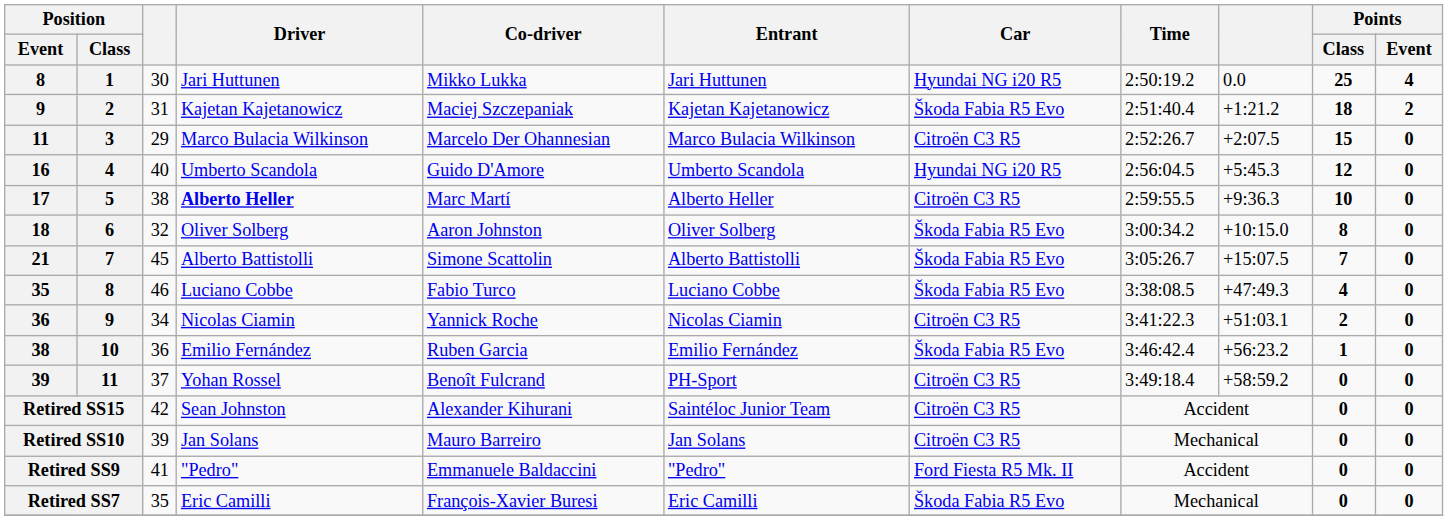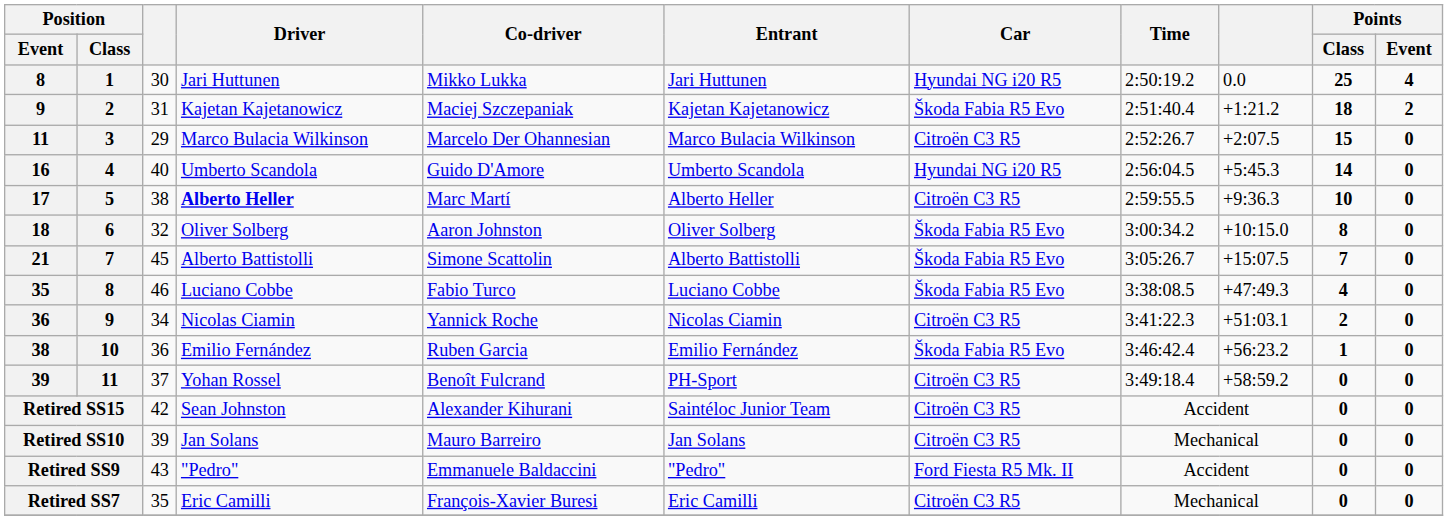16 | Points / Class: 12 -> 14
Retired SS9 | column 3: 41 -> 43
Retired SS7 | Car: Škoda Fabia R5 Evo -> Citroën C3 R5
